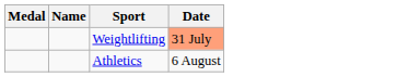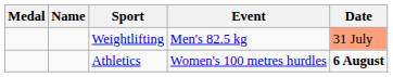+ column: Event | Men's 82.5 kg | Women's 100 metres hurdles
Athletics | Date: normal -> bold
